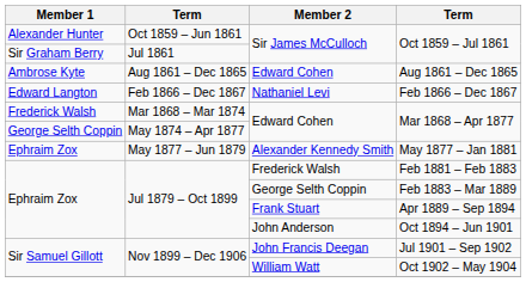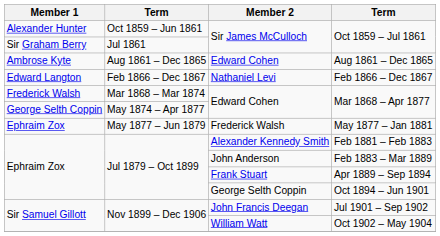May 1877 – Jan 1881 | Member 2: Alexander Kennedy Smith -> Frederick Walsh
Feb 1881 – Feb 1883 | Member 2: Frederick Walsh -> Alexander Kennedy Smith
Feb 1883 – Mar 1889 | Member 2: George Selth Coppin -> John Anderson
Oct 1894 – Jun 1901 | Member 2: John Anderson -> George Selth Coppin
